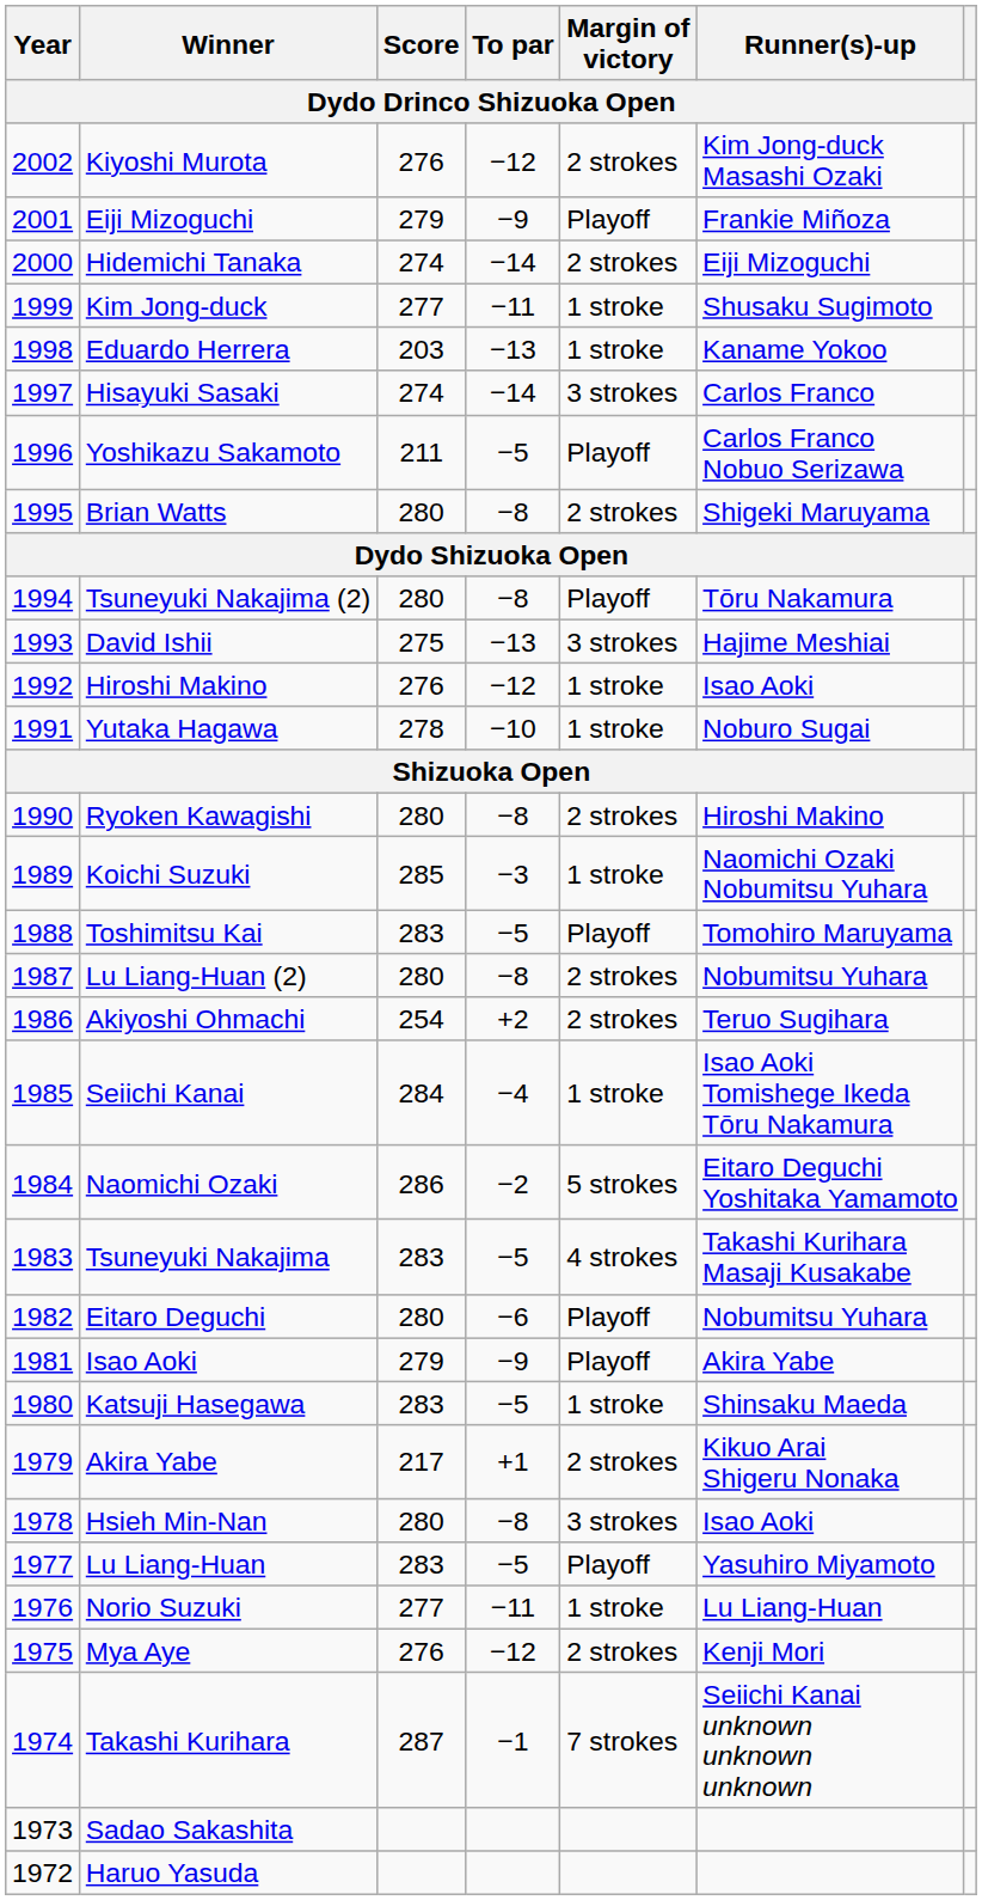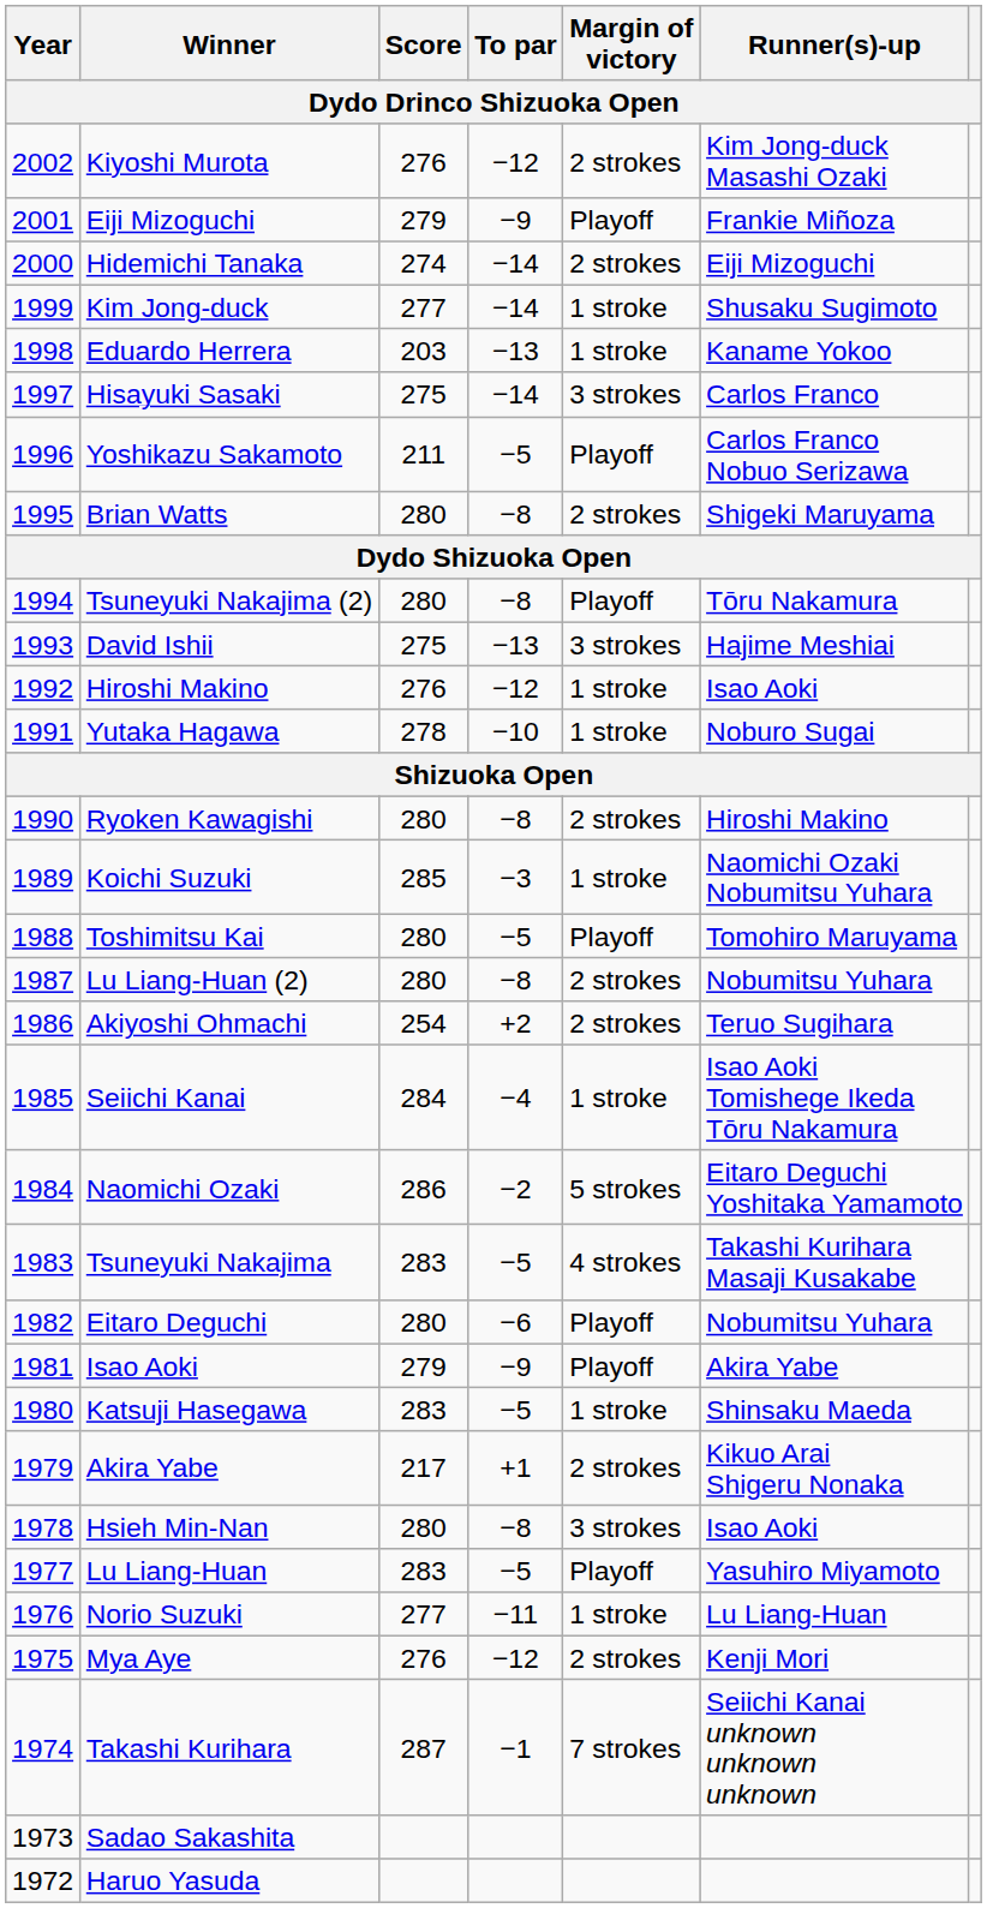Kim Jong-duck | To par: −11 -> −14
Hisayuki Sasaki | Score: 274 -> 275
Toshimitsu Kai | Score: 283 -> 280
